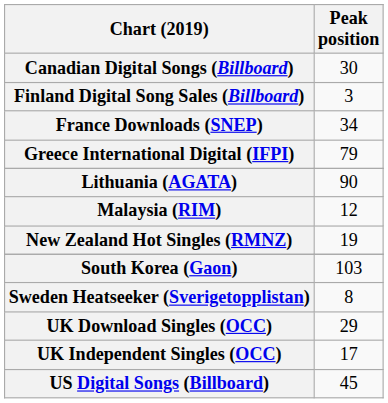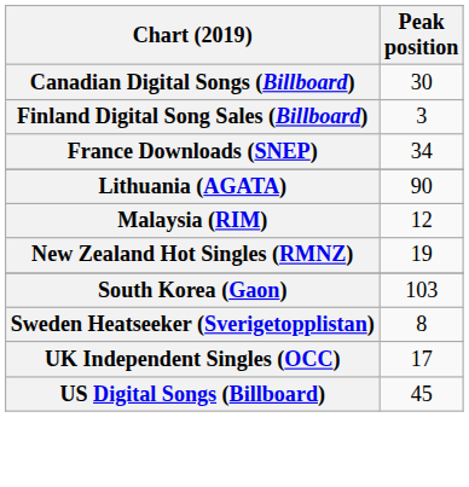- row: Greece International Digital (IFPI) | 79
- row: UK Download Singles (OCC) | 29
